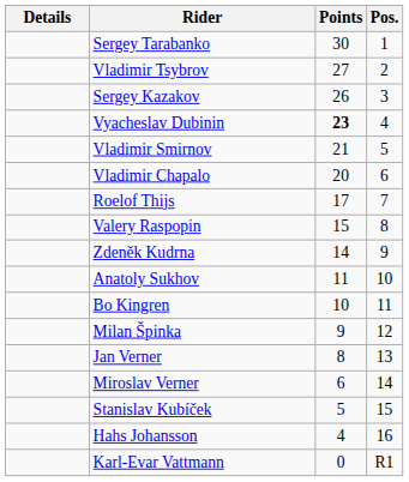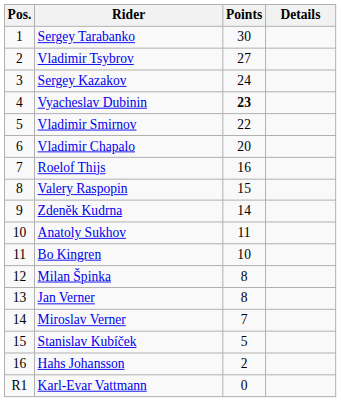columns swapped: Pos. <-> Details
Sergey Kazakov | Points: 26 -> 24
Vladimir Smirnov | Points: 21 -> 22
Roelof Thijs | Points: 17 -> 16
Milan Špinka | Points: 9 -> 8
Miroslav Verner | Points: 6 -> 7
Hahs Johansson | Points: 4 -> 2
